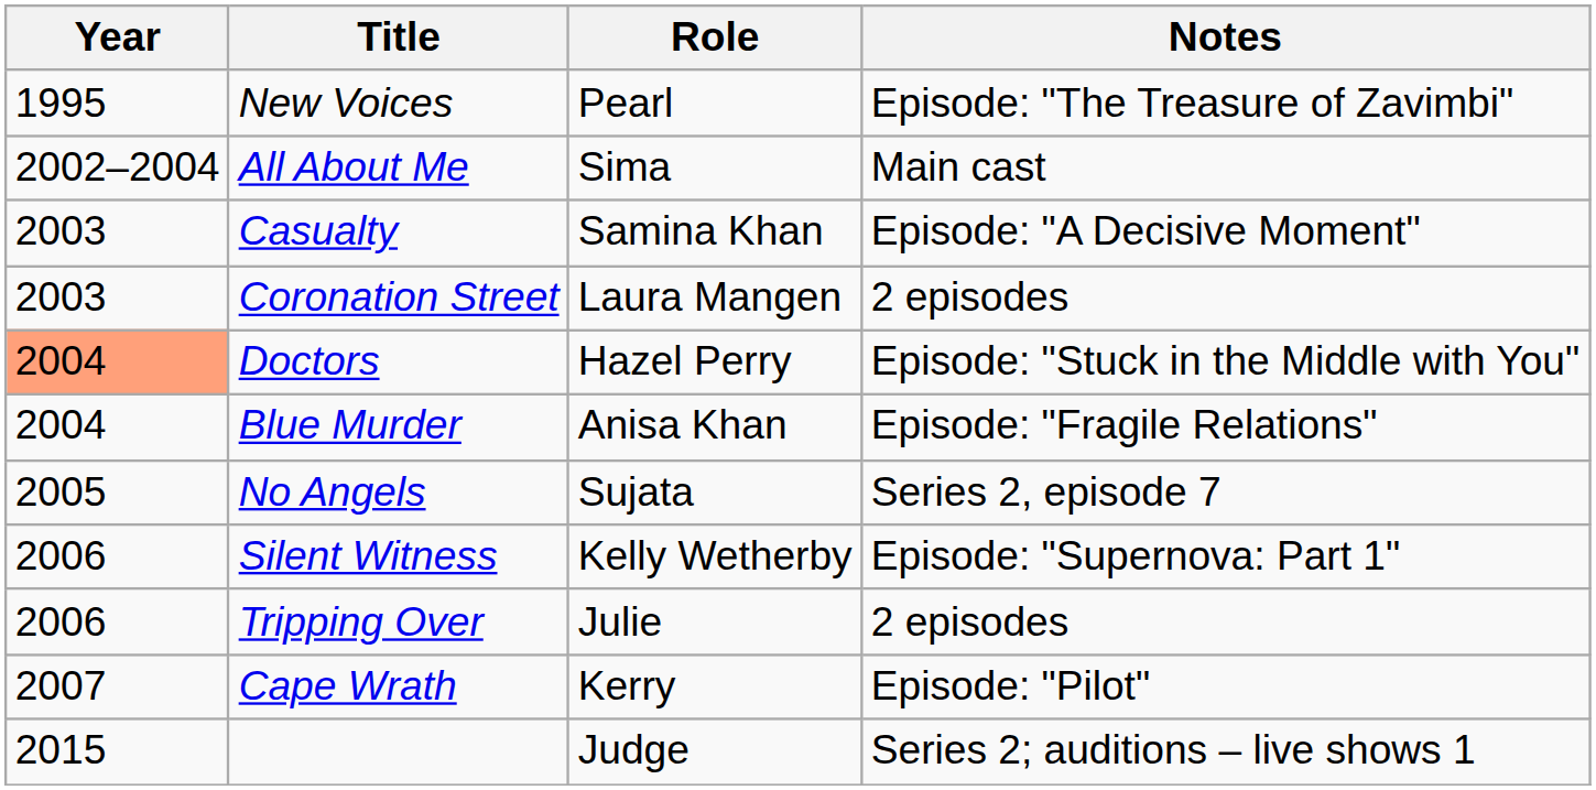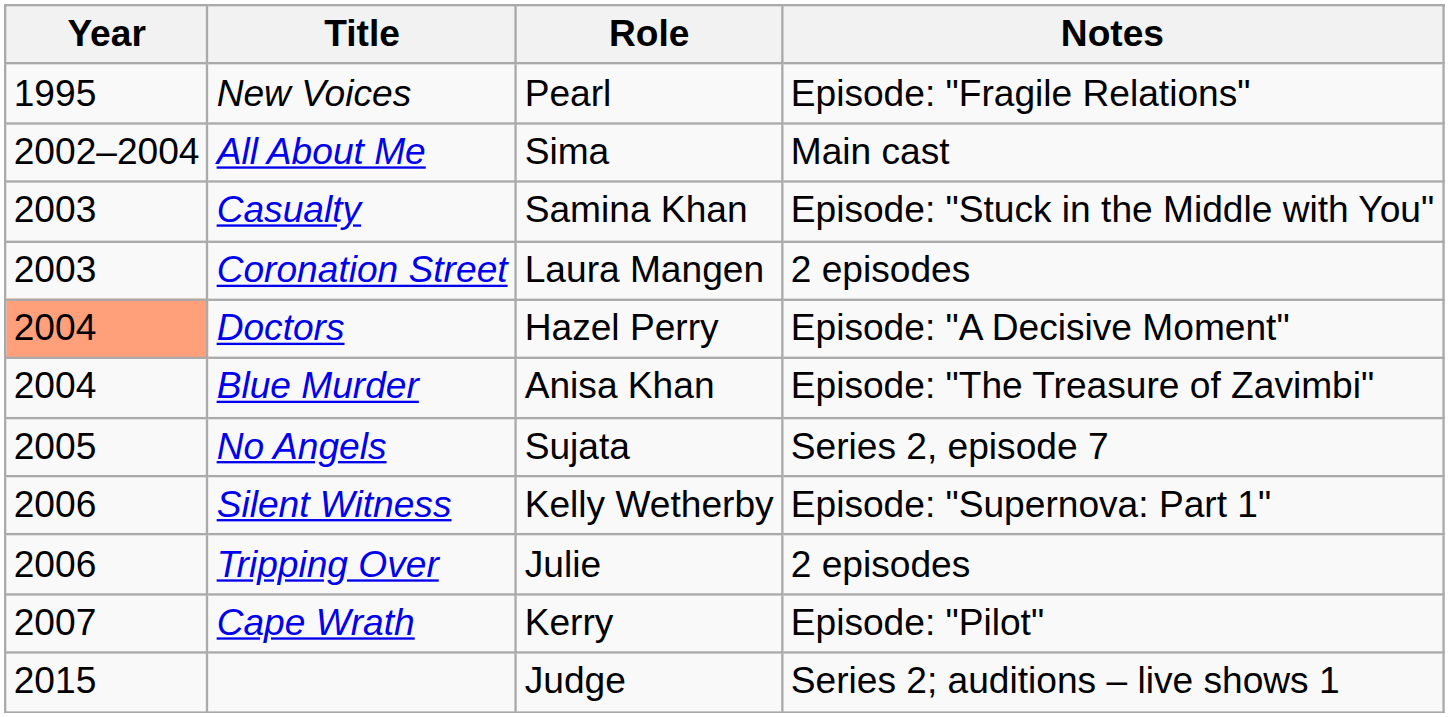New Voices | Notes: Episode: "The Treasure of Zavimbi" -> Episode: "Fragile Relations"
Casualty | Notes: Episode: "A Decisive Moment" -> Episode: "Stuck in the Middle with You"
Doctors | Notes: Episode: "Stuck in the Middle with You" -> Episode: "A Decisive Moment"
Blue Murder | Notes: Episode: "Fragile Relations" -> Episode: "The Treasure of Zavimbi"
